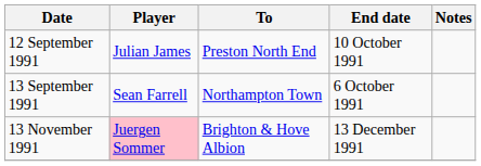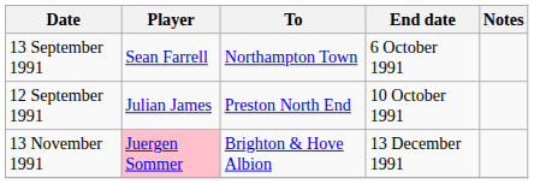rows swapped: 12 September 1991 <-> 13 September 1991
